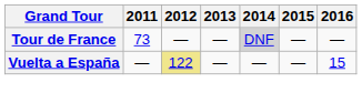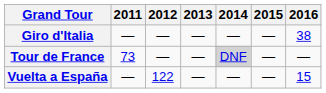+ row: Giro d'Italia | — | — | — | — | — | 38
Vuelta a España | 2012: khaki background -> no background
